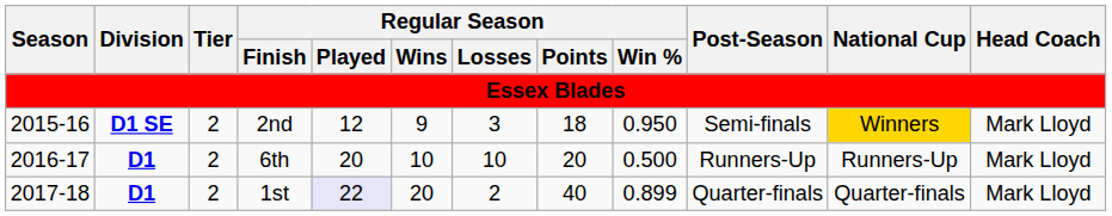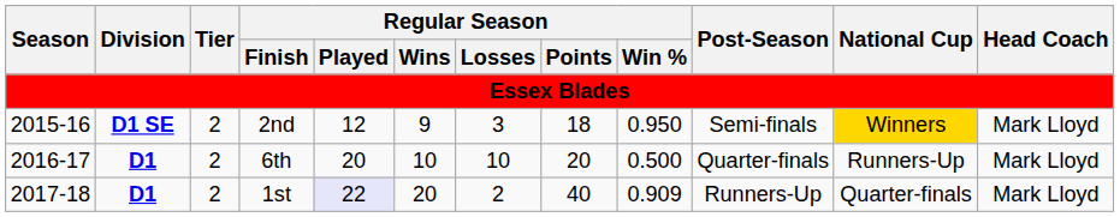6th | Post-Season: Runners-Up -> Quarter-finals
1st | Regular Season / Win %: 0.899 -> 0.909
1st | Post-Season: Quarter-finals -> Runners-Up
